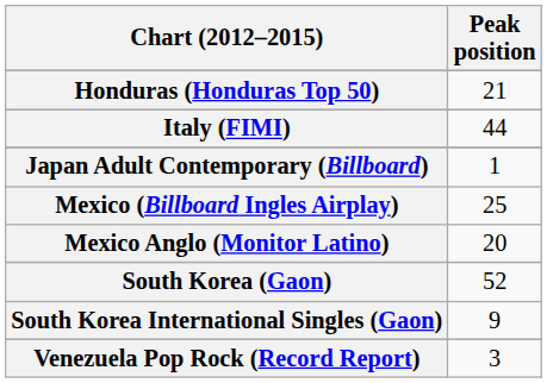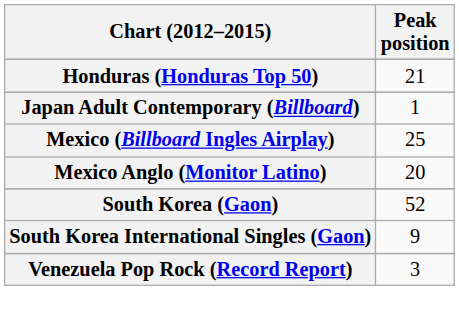- row: Italy (FIMI) | 44
